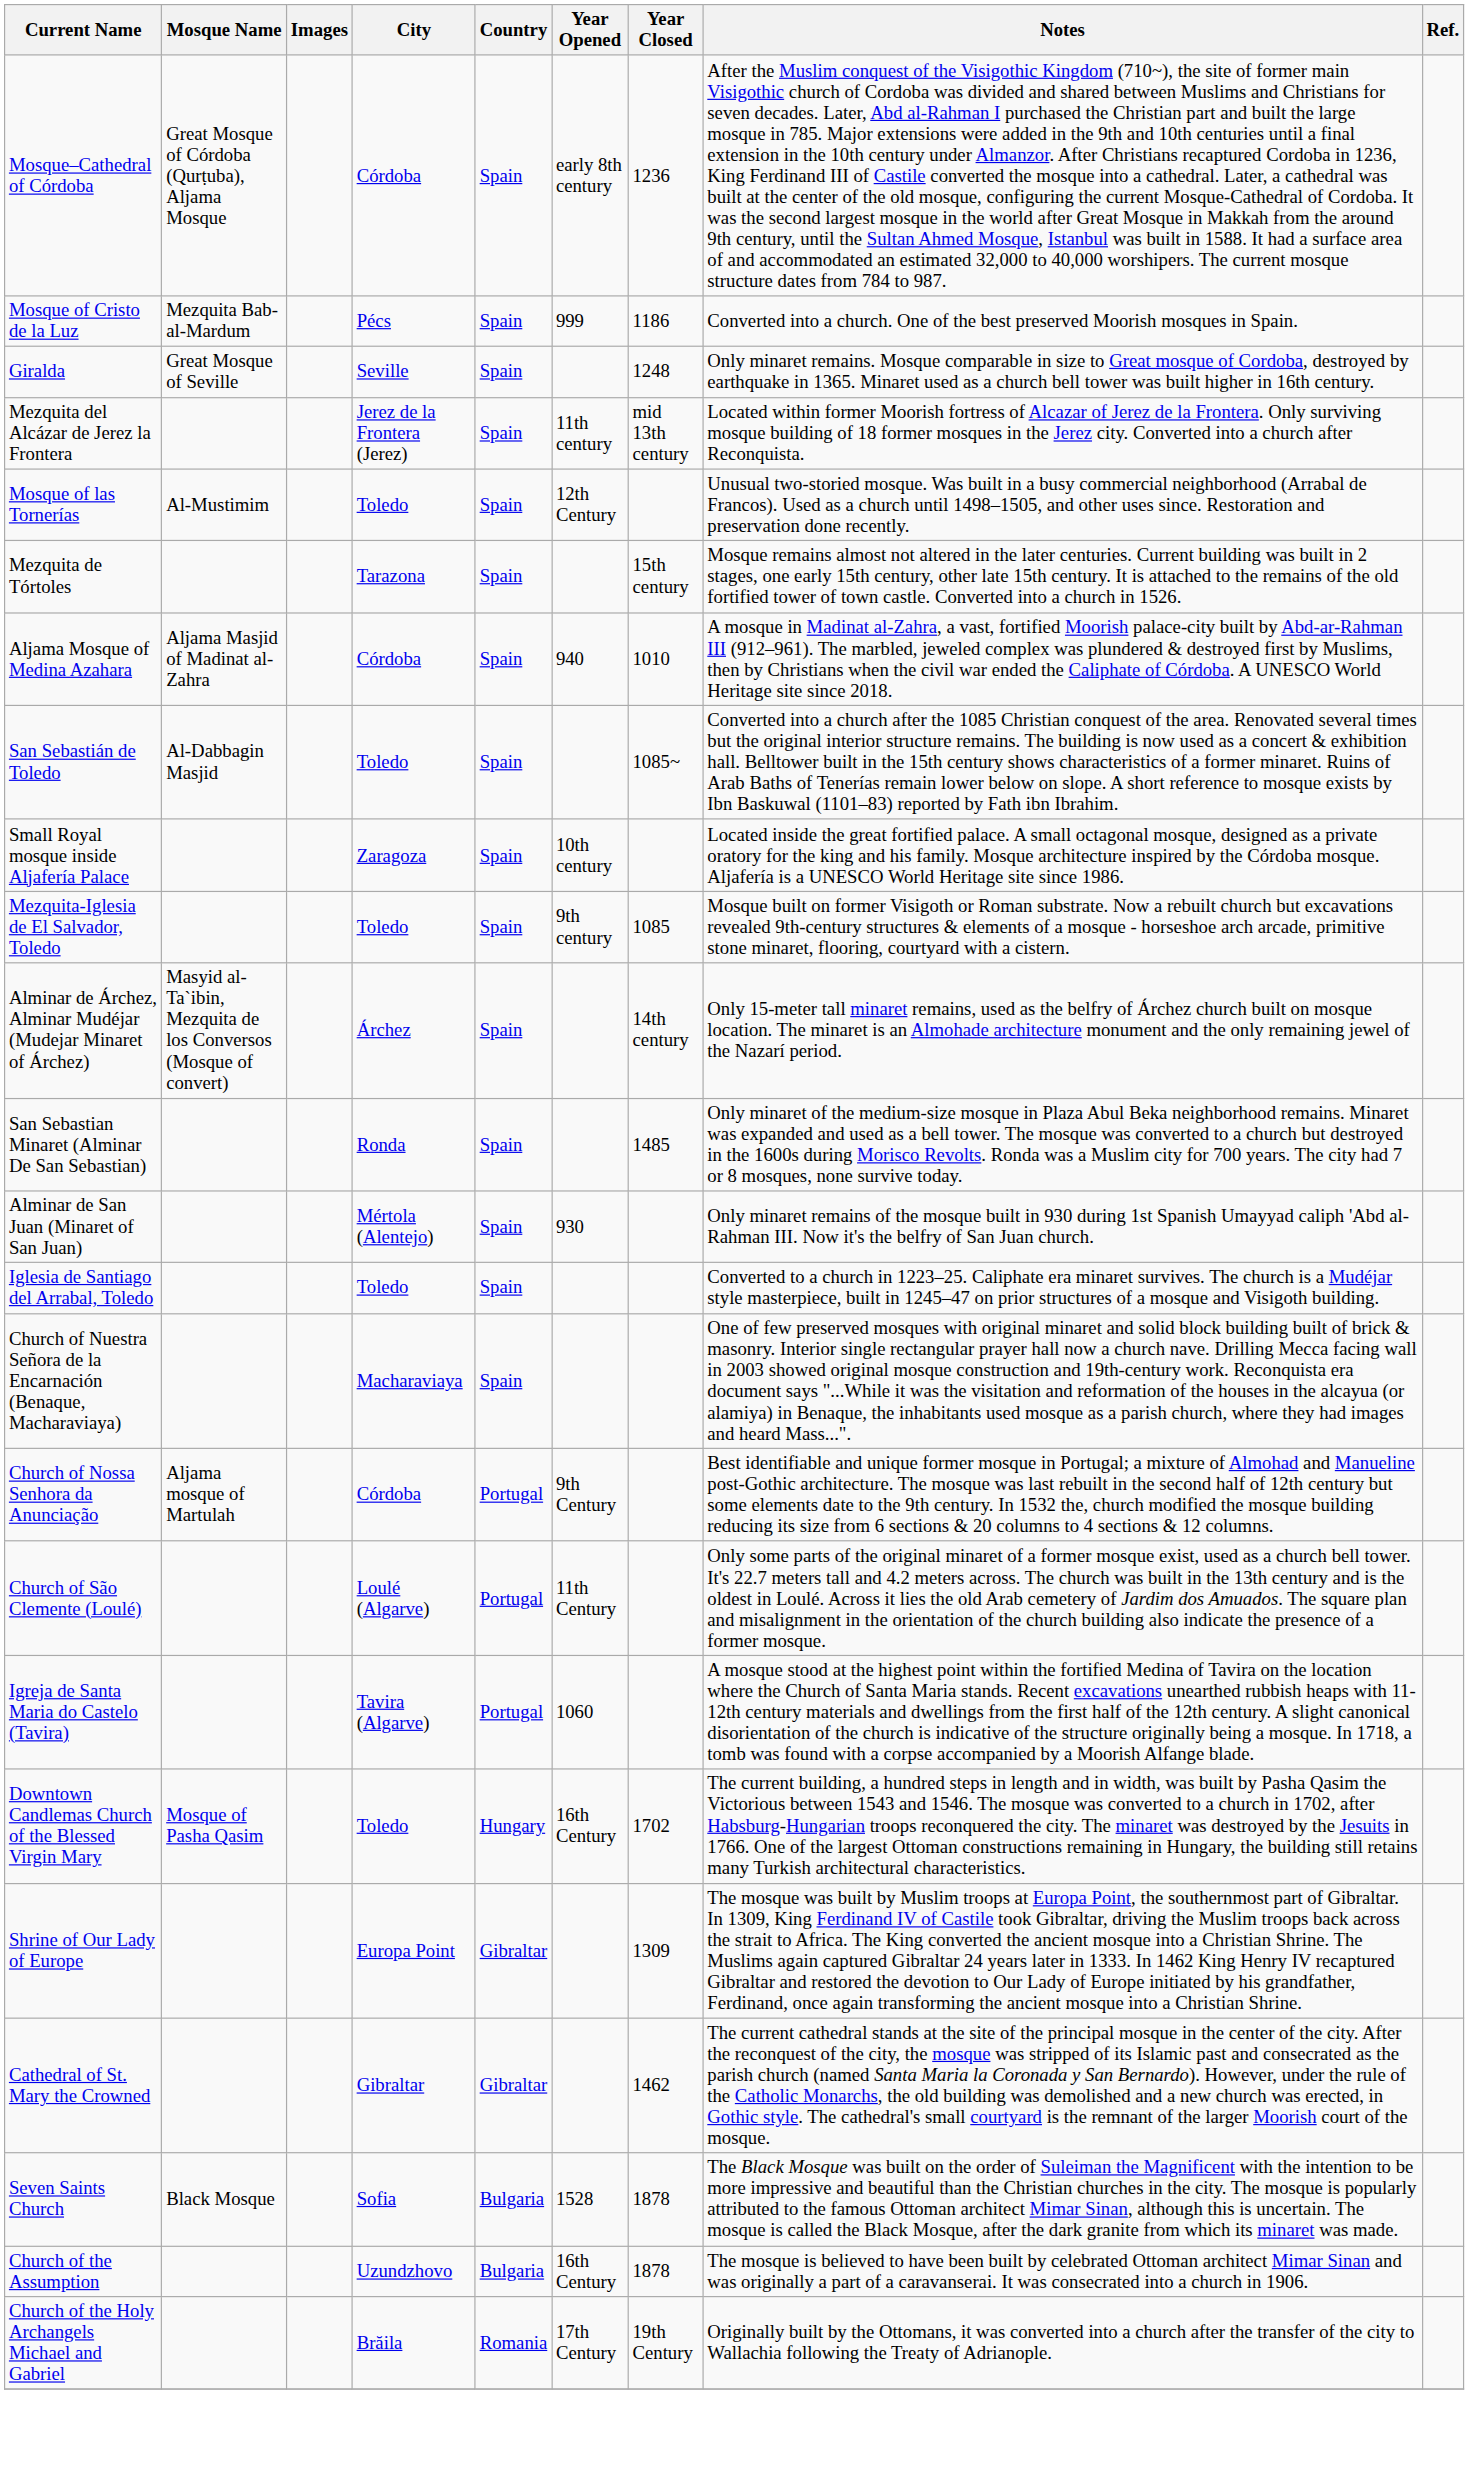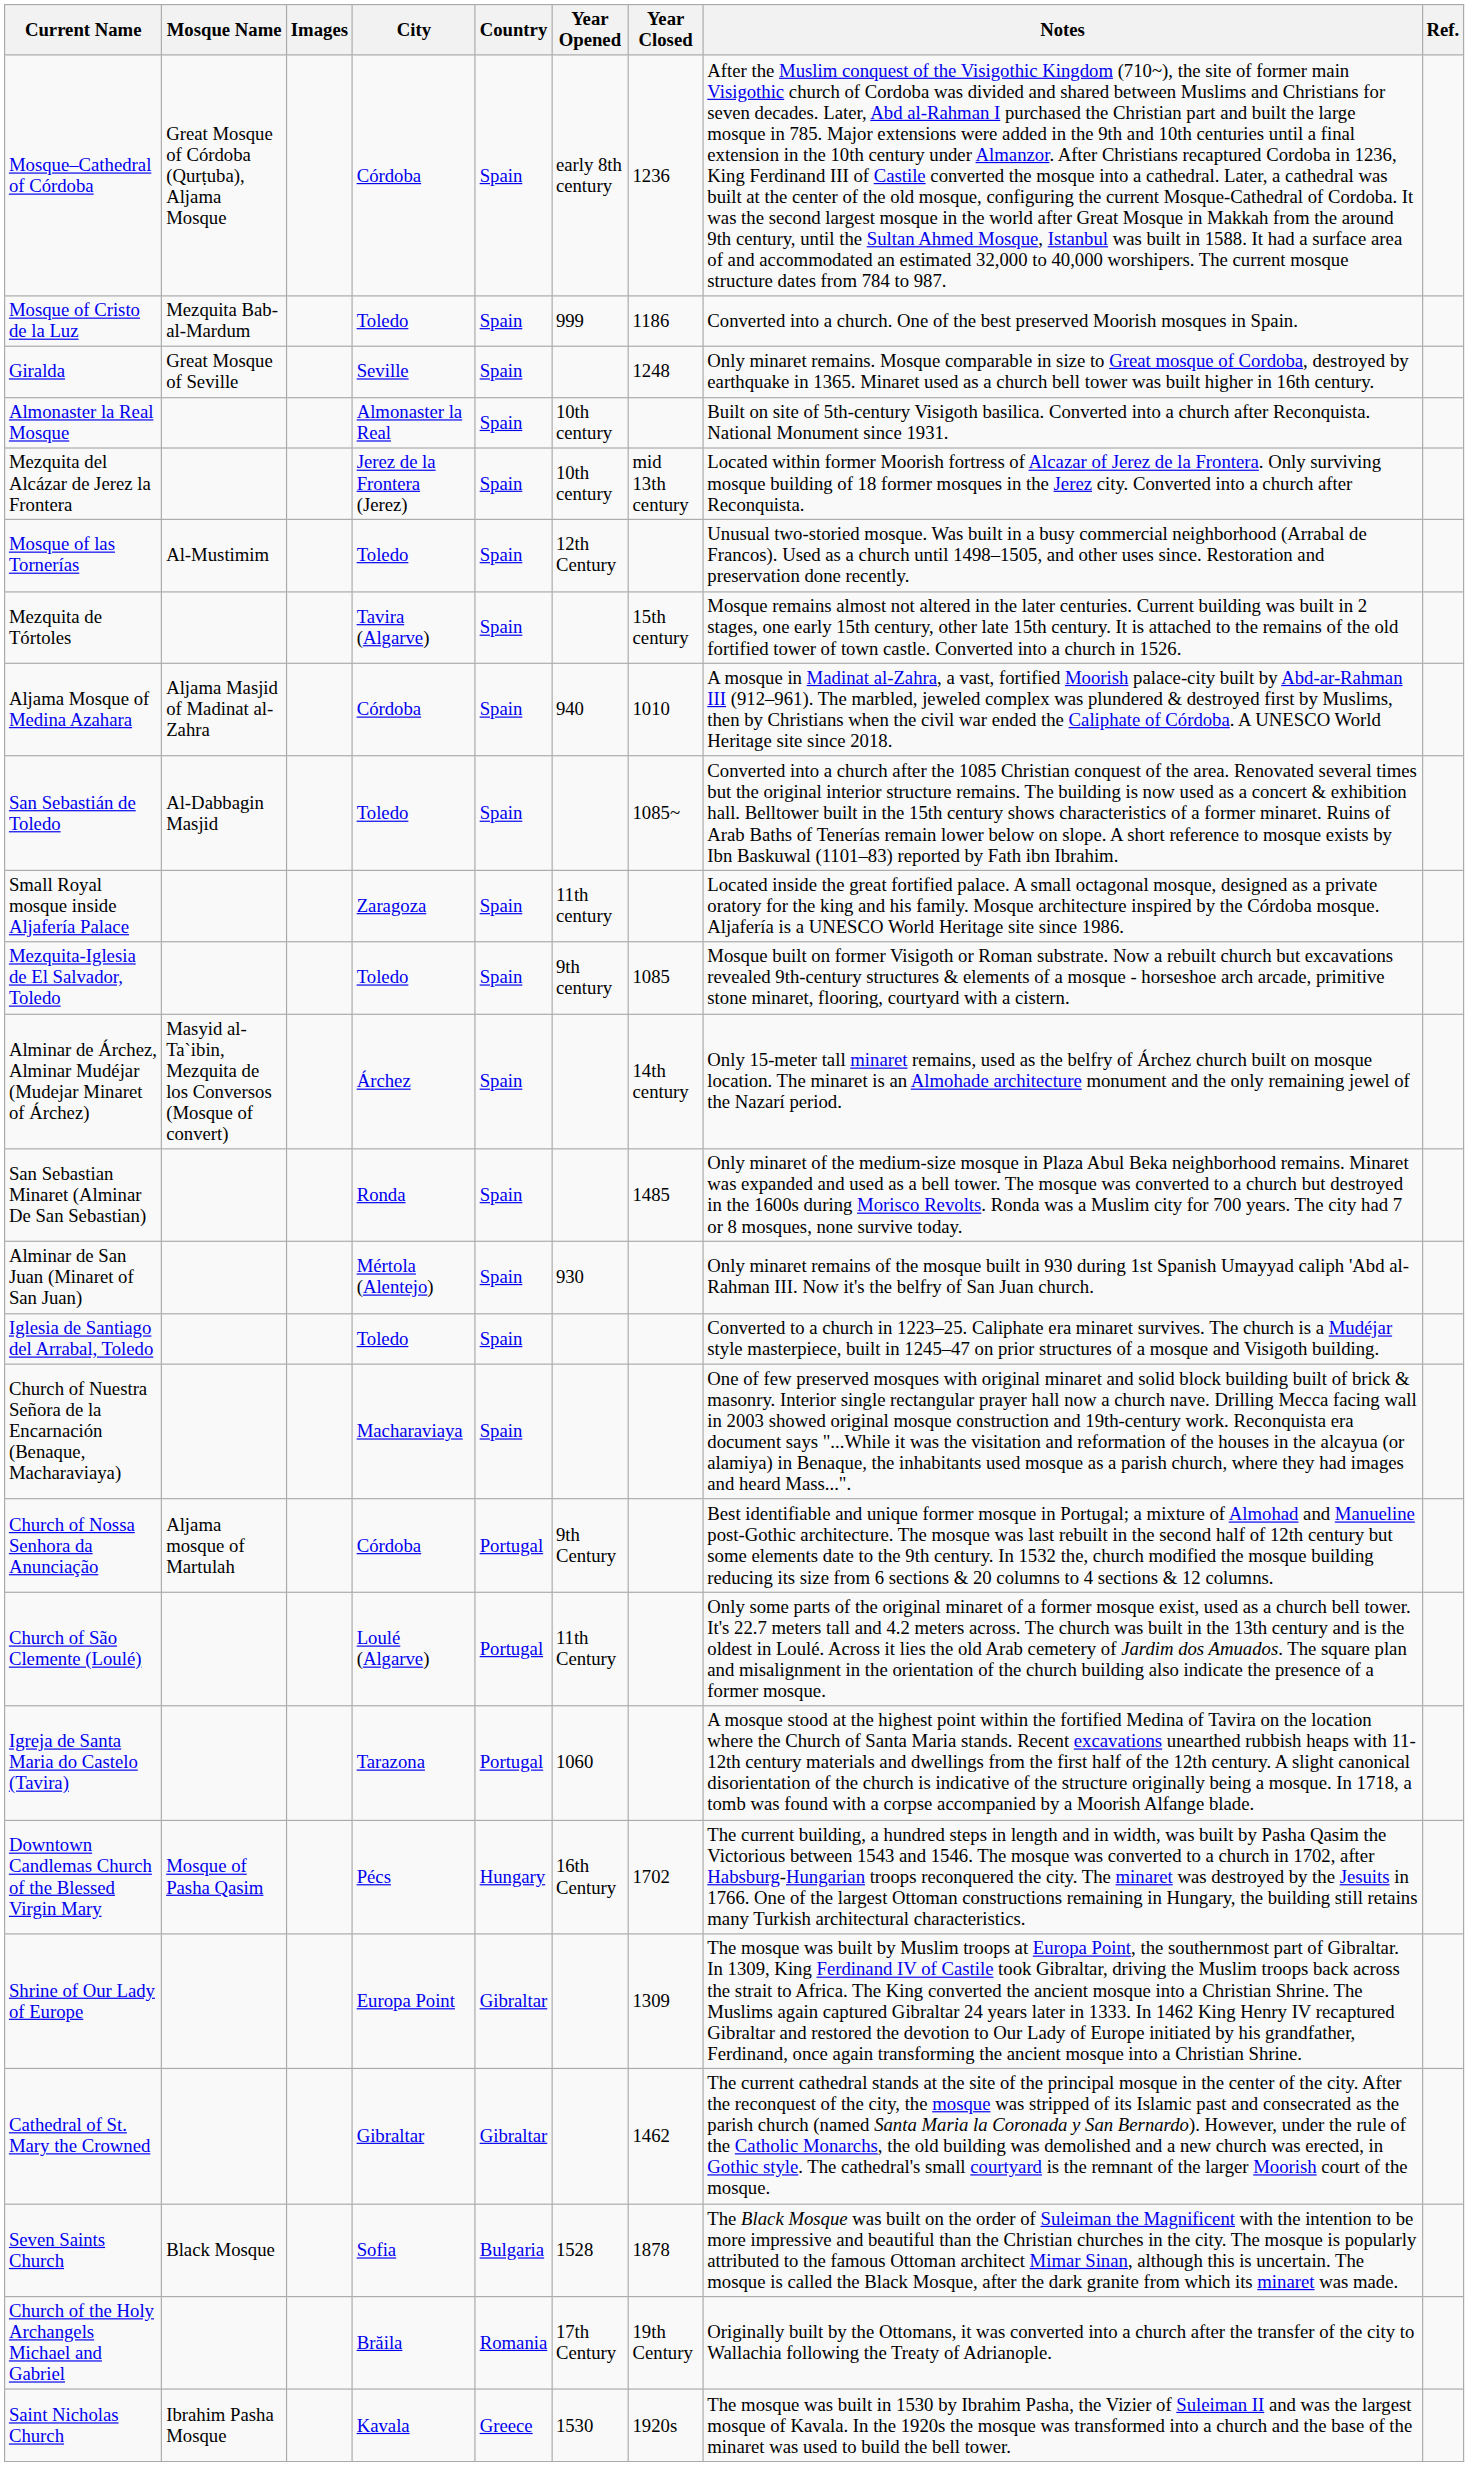Mosque of Cristo de la Luz | City: Pécs -> Toledo
+ row: Almonaster la Real Mosque | Almonaster la Real | Spain | 10th century | Built on site of 5th-century Visigoth basilica. Converted into a church after Reconquista. National Monument since 1931.
Mezquita del Alcázar de Jerez la Frontera | Year Opened: 11th century -> 10th century
Mezquita de Tórtoles | City: Tarazona -> Tavira (Algarve)
Small Royal mosque inside Aljafería Palace | Year Opened: 10th century -> 11th century
Igreja de Santa Maria do Castelo (Tavira) | City: Tavira (Algarve) -> Tarazona
Downtown Candlemas Church of the Blessed Virgin Mary | City: Toledo -> Pécs
- row: Church of the Assumption | Uzundzhovo | Bulgaria | 16th Century | 1878 | The mosque is believed to have been built by celebrated Ottoman architect Mimar Sinan and was originally a part of a caravanserai. It was consecrated into a church in 1906.
+ row: Saint Nicholas Church | Ibrahim Pasha Mosque | Kavala | Greece | 1530 | 1920s | The mosque was built in 1530 by Ibrahim Pasha, the Vizier of Suleiman II and was the largest mosque of Kavala. In the 1920s the mosque was transformed into a church and the base of the minaret was used to build the bell tower.
